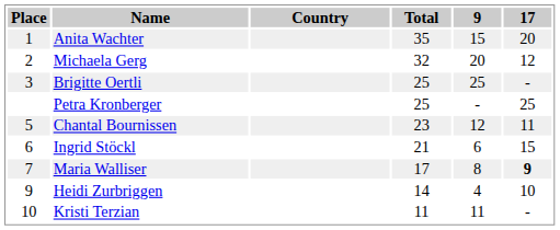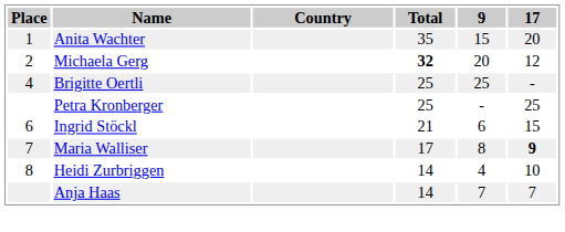Michaela Gerg | Total: normal -> bold
Brigitte Oertli | Place: 3 -> 4
- row: 5 | Chantal Bournissen | 23 | 12 | 11
Heidi Zurbriggen | Place: 9 -> 8
+ row: Anja Haas | 14 | 7 | 7
- row: 10 | Kristi Terzian | 11 | 11 | -
